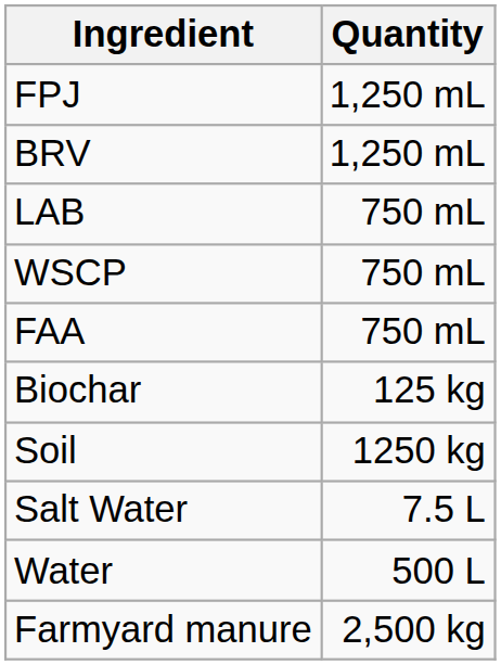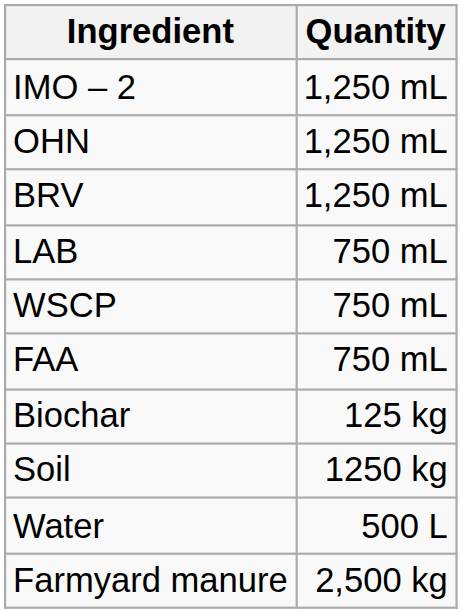+ row: IMO – 2 | 1,250 mL
- row: FPJ | 1,250 mL
+ row: OHN | 1,250 mL
- row: Salt Water | 7.5 L
